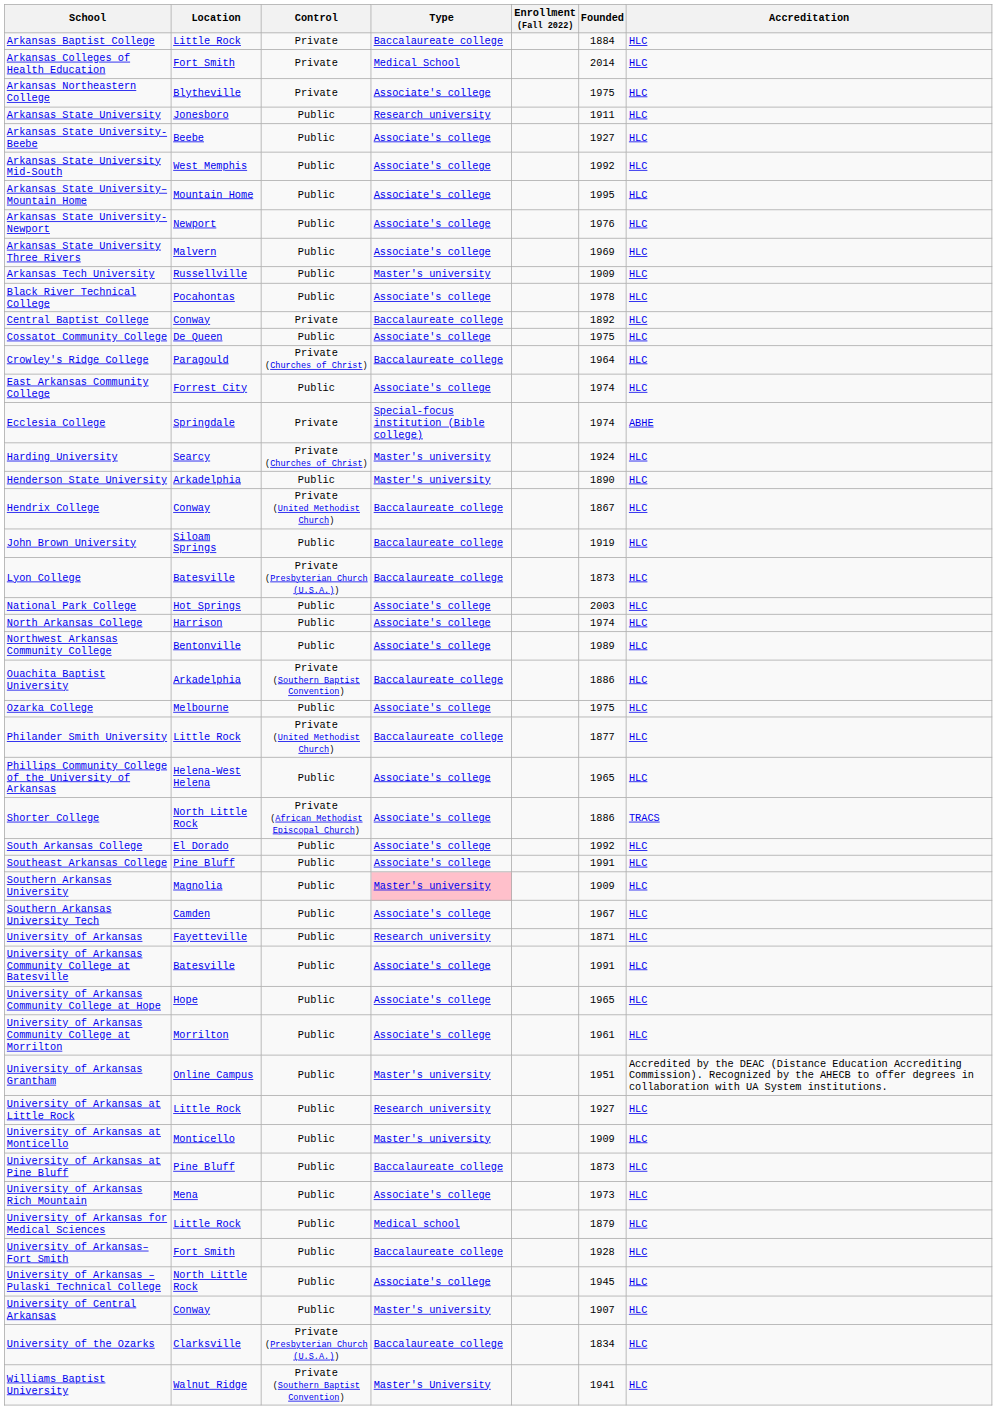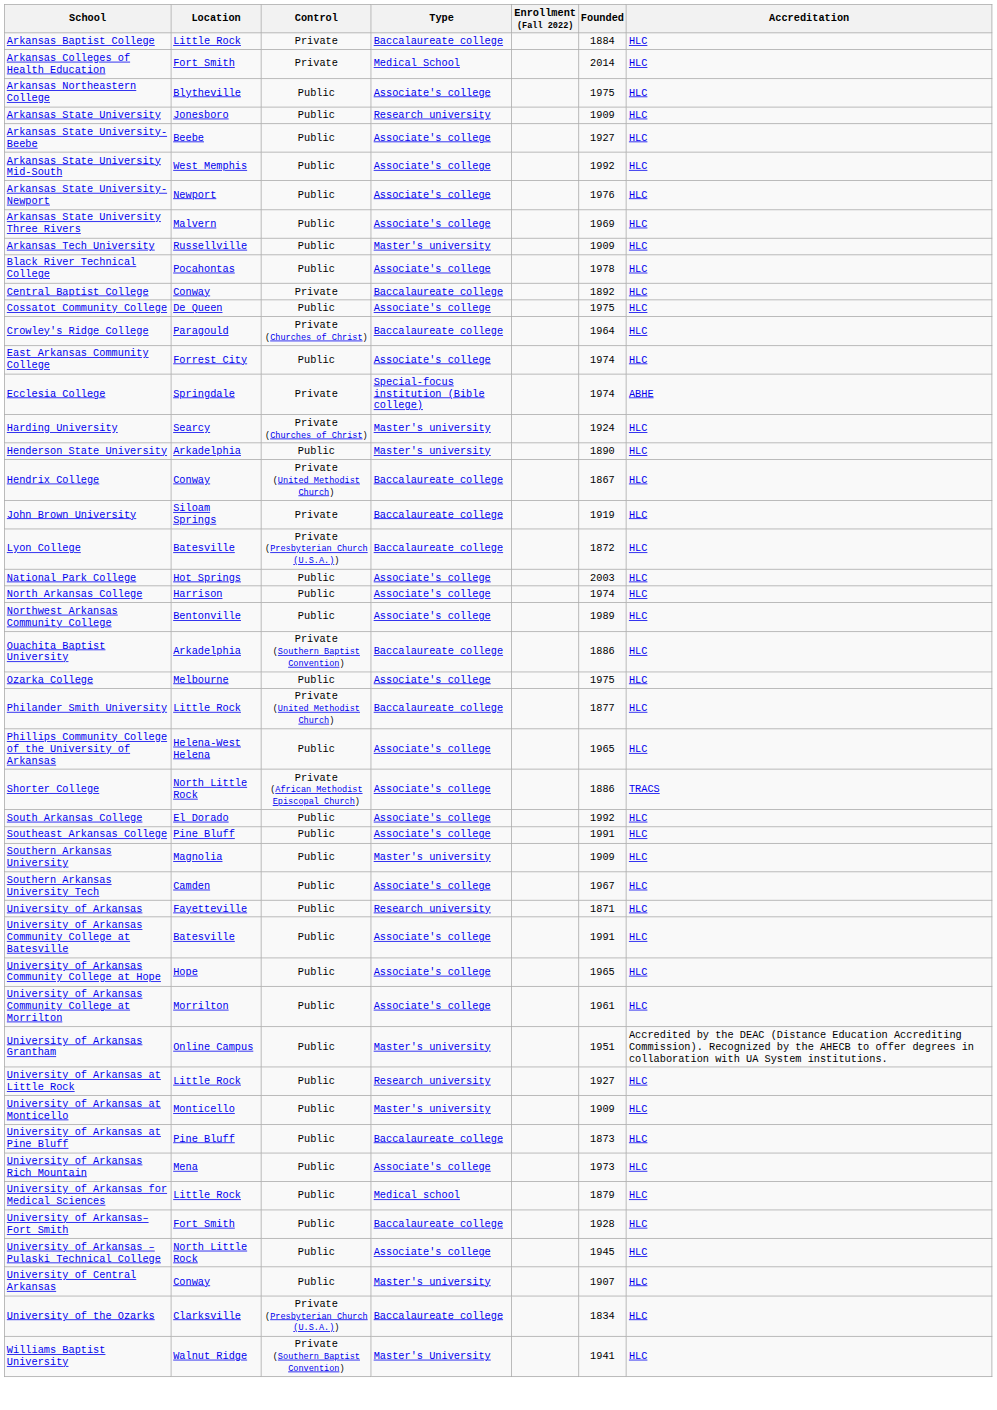Arkansas Northeastern College | Control: Private -> Public
Arkansas State University | Founded: 1911 -> 1909
- row: Arkansas State University–Mountain Home | Mountain Home | Public | Associate's college | 1995 | HLC
John Brown University | Control: Public -> Private
Lyon College | Founded: 1873 -> 1872
Southern Arkansas University | Type: pink background -> no background
